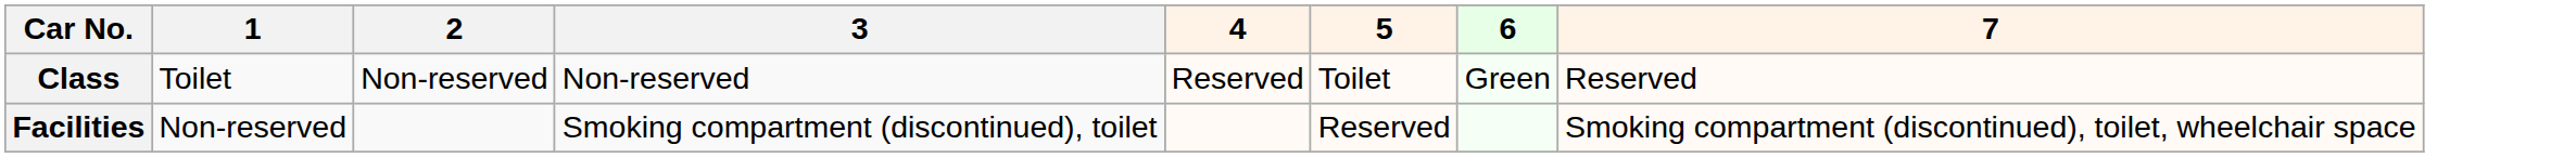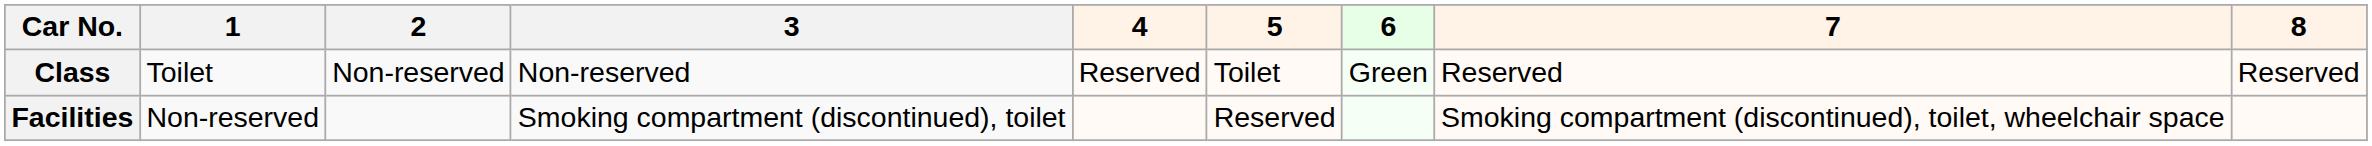+ column: 8 | Reserved
